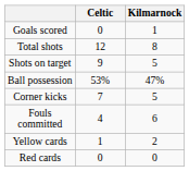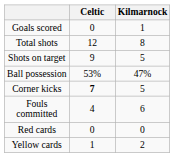Corner kicks | Celtic: normal -> bold
rows swapped: Yellow cards <-> Red cards
